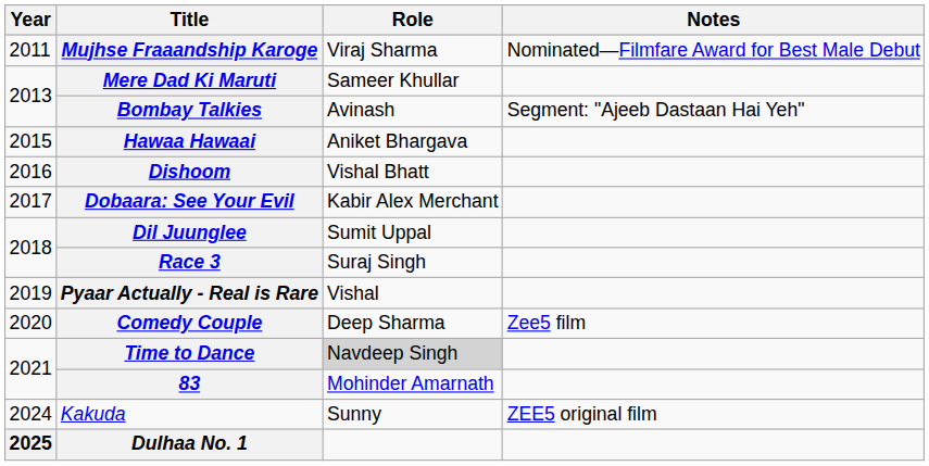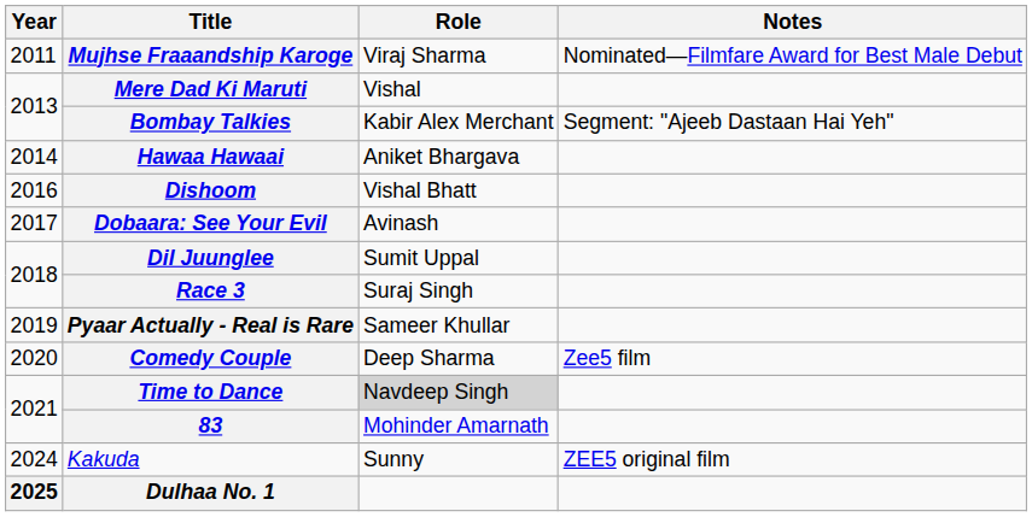Mere Dad Ki Maruti | Role: Sameer Khullar -> Vishal
Bombay Talkies | Role: Avinash -> Kabir Alex Merchant
Hawaa Hawaai | Year: 2015 -> 2014
Dobaara: See Your Evil | Role: Kabir Alex Merchant -> Avinash
Pyaar Actually - Real is Rare | Role: Vishal -> Sameer Khullar
